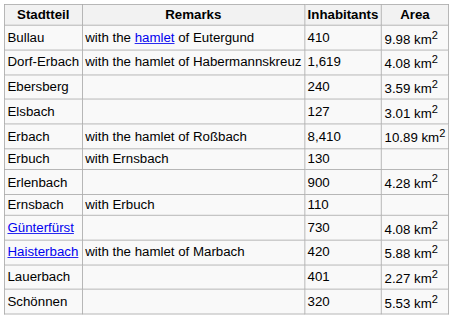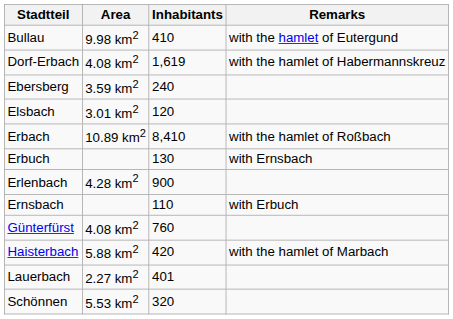columns swapped: Area <-> Remarks
Elsbach | Inhabitants: 127 -> 120
Günterfürst | Inhabitants: 730 -> 760
